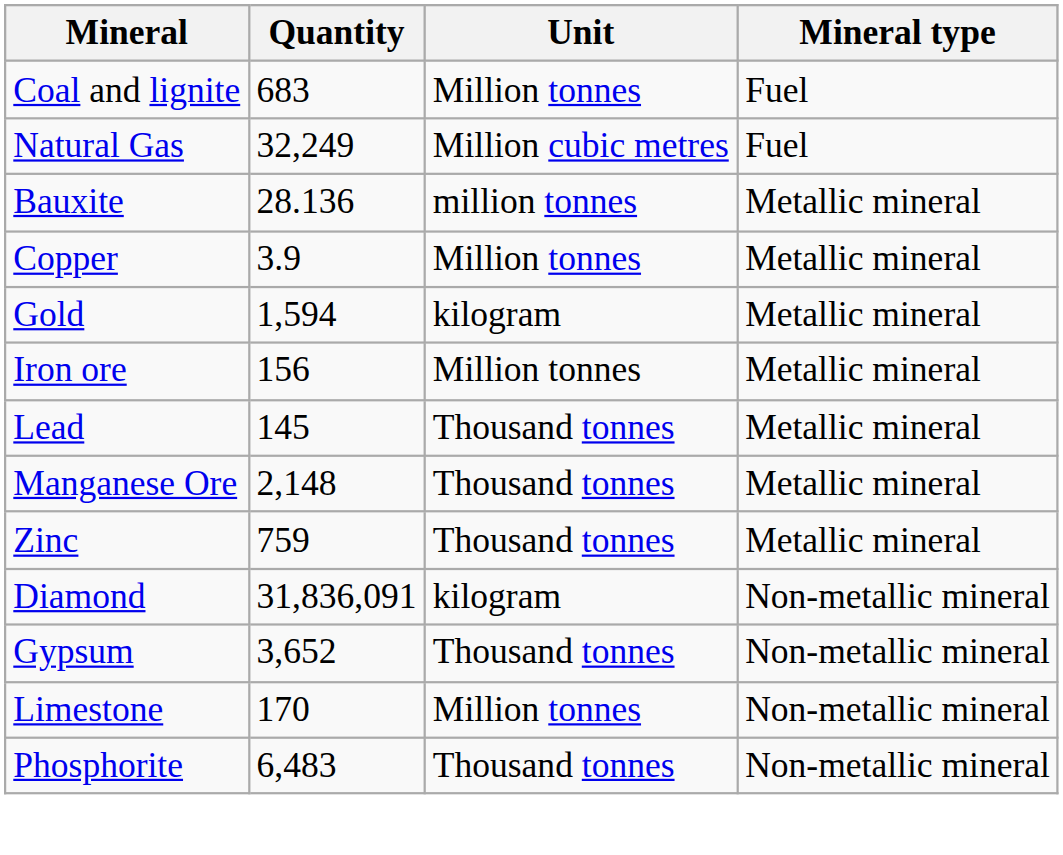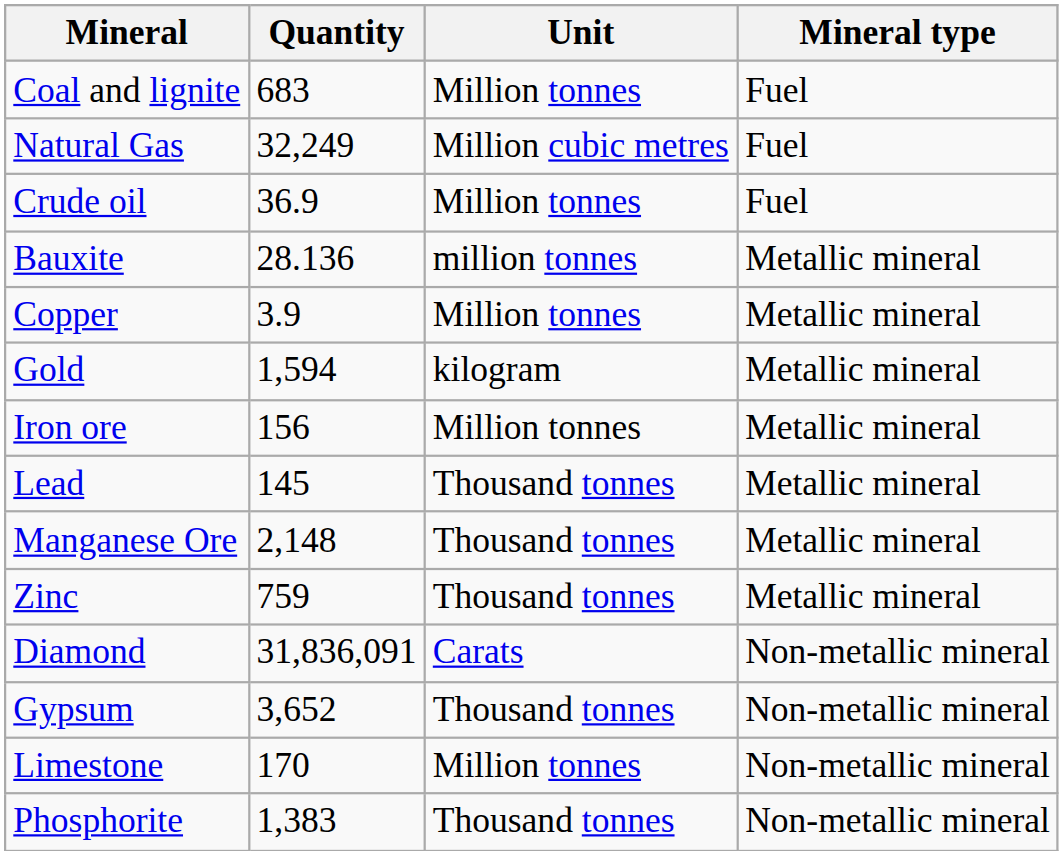+ row: Crude oil | 36.9 | Million tonnes | Fuel
Diamond | Unit: kilogram -> Carats
Phosphorite | Quantity: 6,483 -> 1,383
